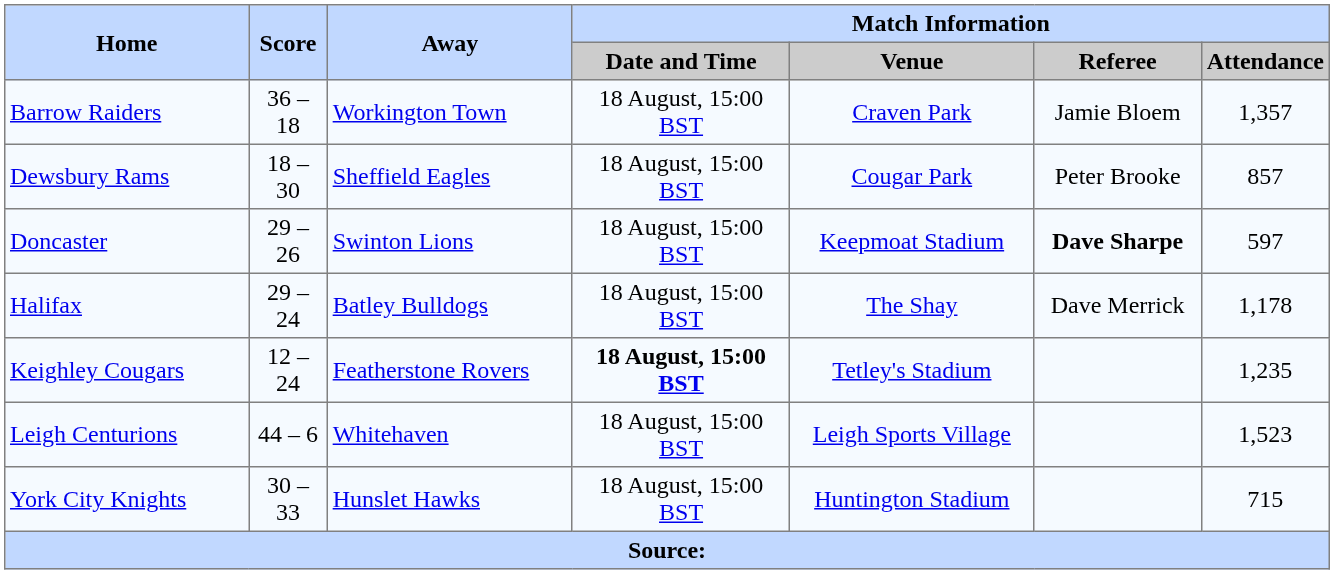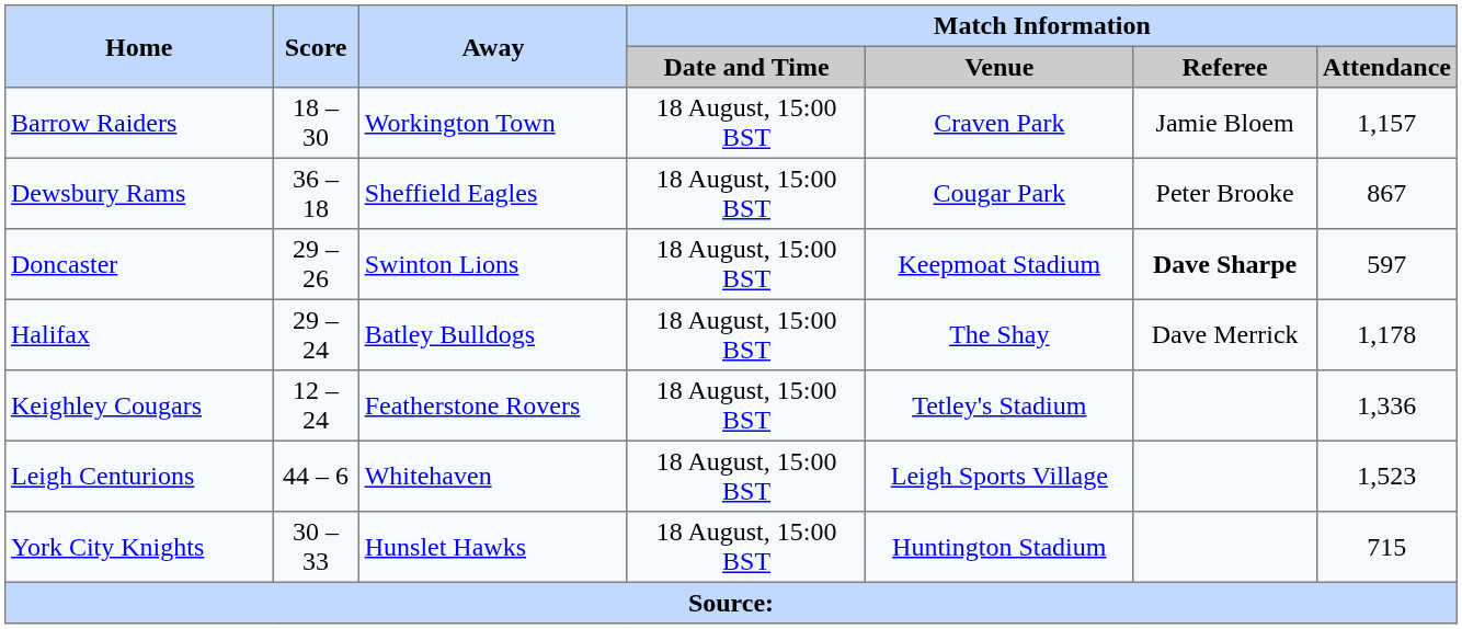Barrow Raiders | Score: 36 – 18 -> 18 – 30
Barrow Raiders | Match Information / Attendance: 1,357 -> 1,157
Dewsbury Rams | Score: 18 – 30 -> 36 – 18
Dewsbury Rams | Match Information / Attendance: 857 -> 867
Keighley Cougars | Match Information / Date and Time: bold -> normal
Keighley Cougars | Match Information / Attendance: 1,235 -> 1,336
